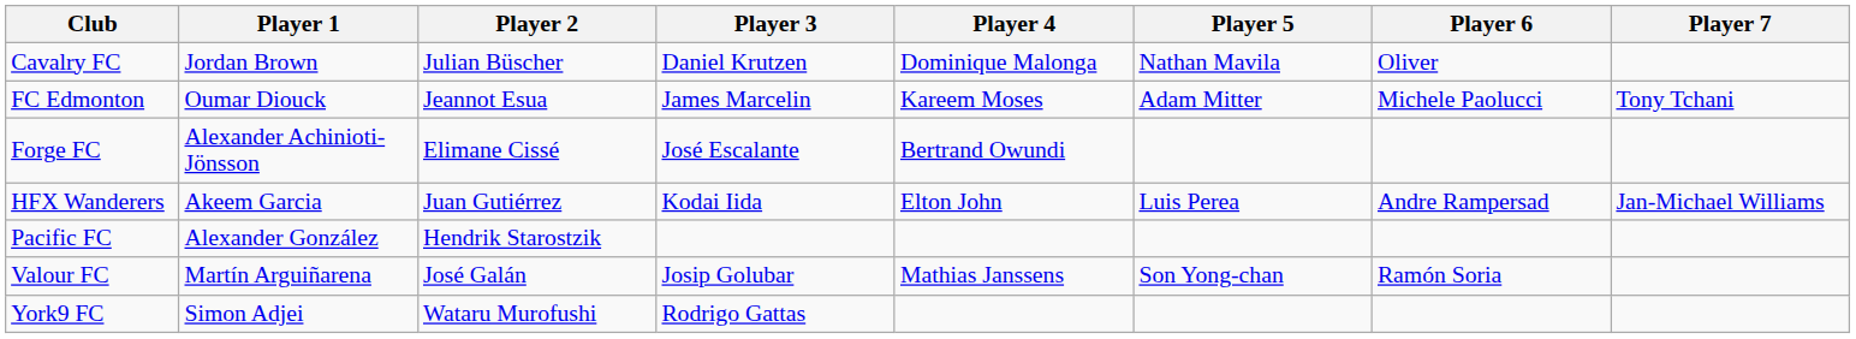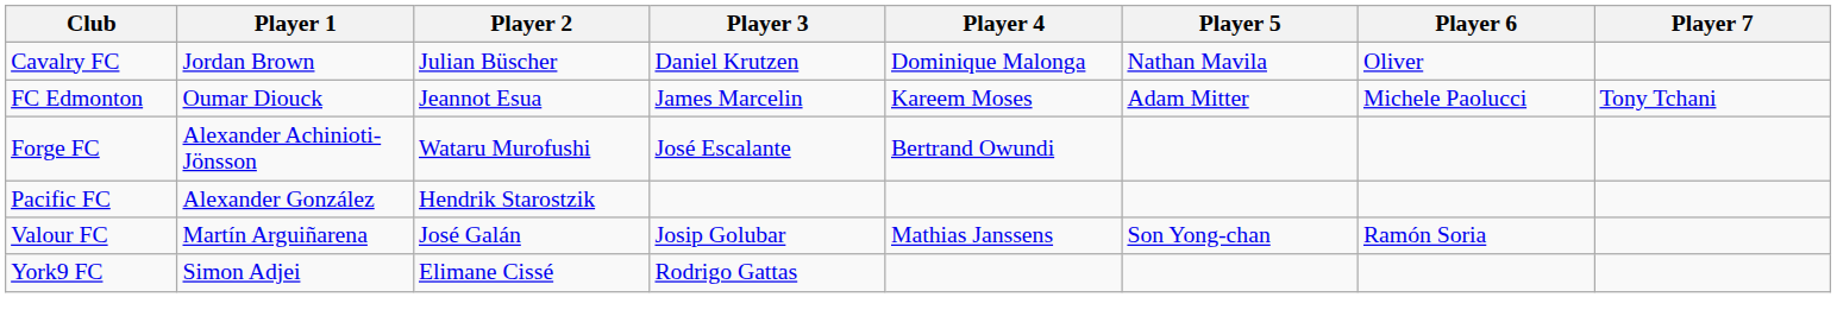Forge FC | Player 2: Elimane Cissé -> Wataru Murofushi
- row: HFX Wanderers | Akeem Garcia | Juan Gutiérrez | Kodai Iida | Elton John | Luis Perea | Andre Rampersad | Jan-Michael Williams
York9 FC | Player 2: Wataru Murofushi -> Elimane Cissé
